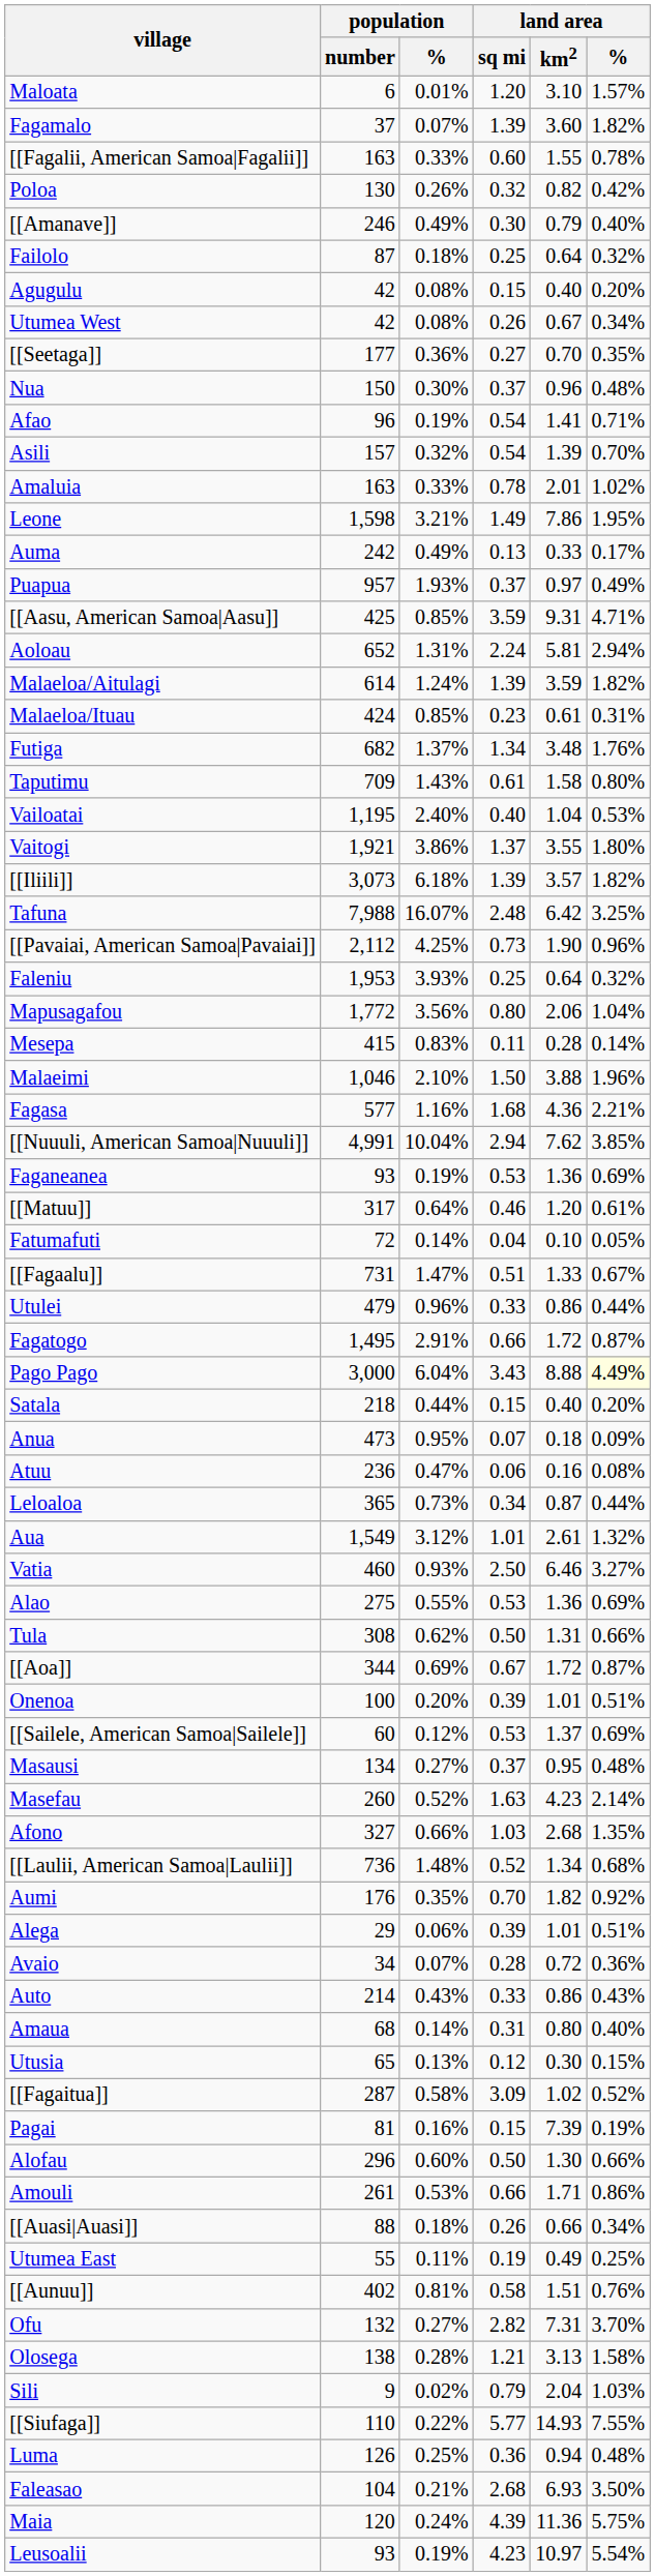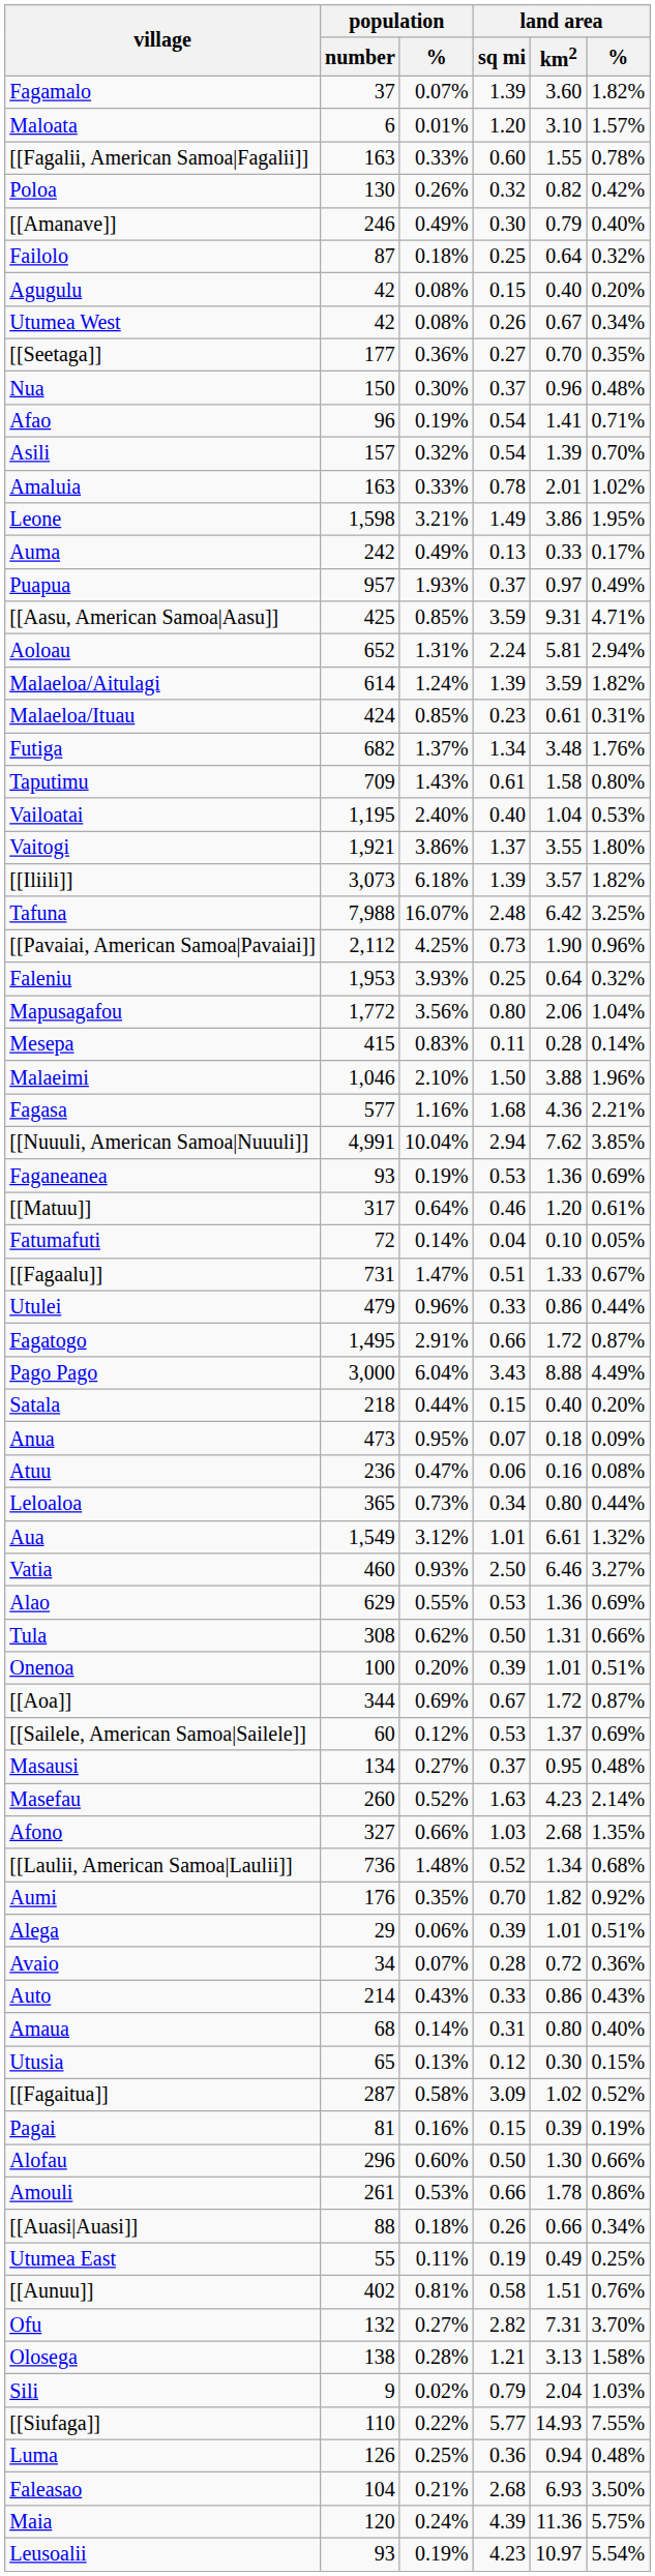rows swapped: Fagamalo <-> Maloata
Leone | land area / km2: 7.86 -> 3.86
Pago Pago | land area / %: lightyellow background -> no background
Leloaloa | land area / km2: 0.87 -> 0.80
Aua | land area / km2: 2.61 -> 6.61
Alao | population / number: 275 -> 629
rows swapped: Onenoa <-> [[Aoa]]
Pagai | land area / km2: 7.39 -> 0.39
Amouli | land area / km2: 1.71 -> 1.78
